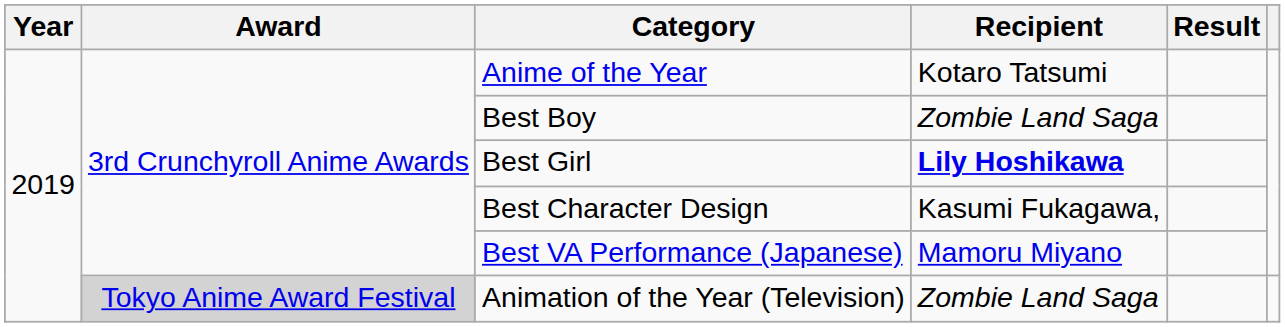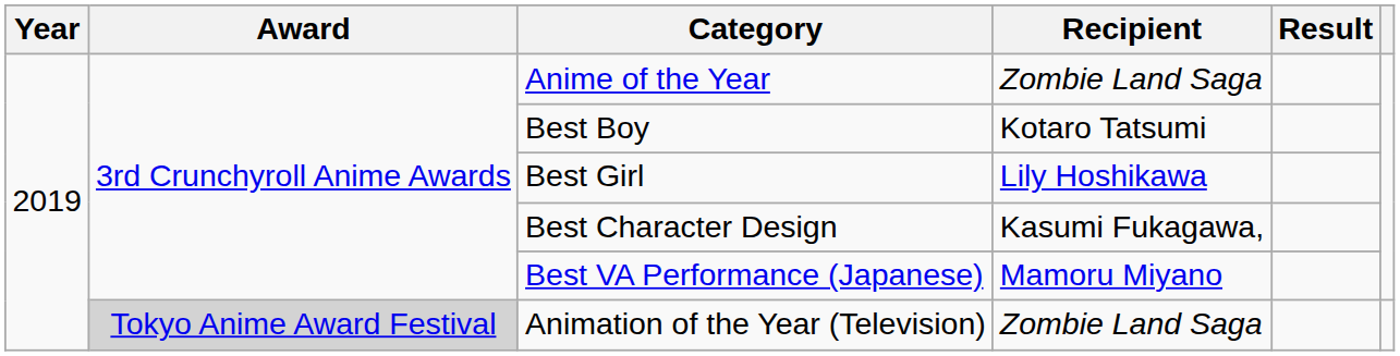Anime of the Year | Recipient: Kotaro Tatsumi -> Zombie Land Saga
Best Boy | Recipient: Zombie Land Saga -> Kotaro Tatsumi
Best Girl | Recipient: bold -> normal
